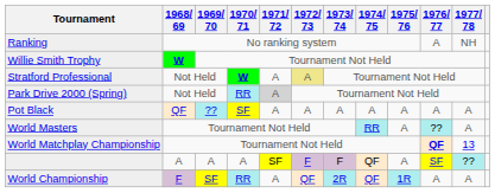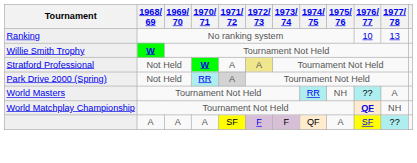Ranking | 1976/ 77: A -> 10
Ranking | 1977/ 78: NH -> 13
- row: Pot Black | QF | ?? | SF | A | A | A | A | A | A | A
World Masters | 1975/ 76: A -> NH
World Matchplay Championship | 1977/ 78: 13 -> NH
- row: World Championship | F | SF | RR | A | QF | 2R | QF | 1R | A | A
